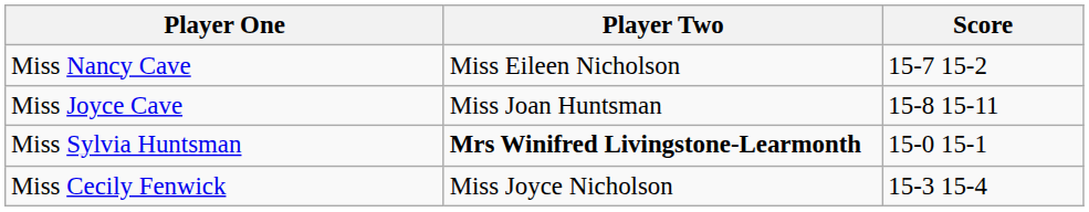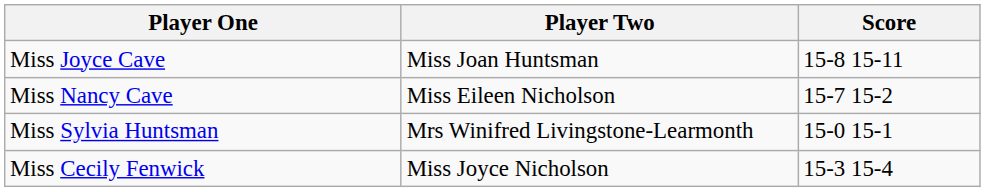rows swapped: Miss Nancy Cave <-> Miss Joyce Cave
Miss Sylvia Huntsman | Player Two: bold -> normal
